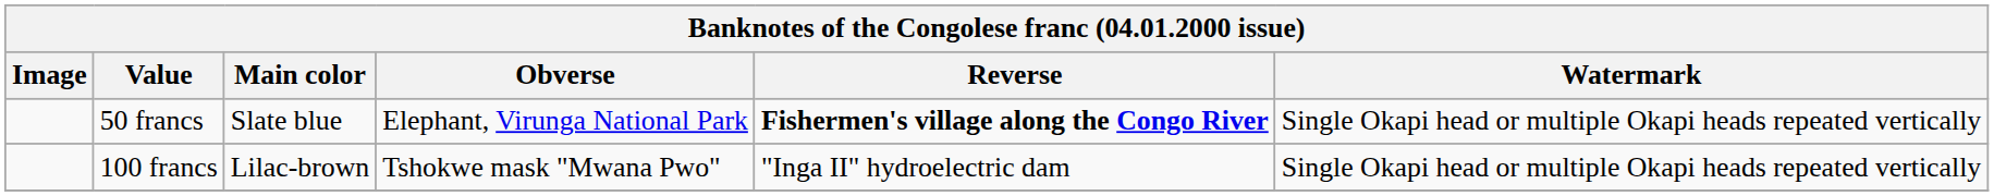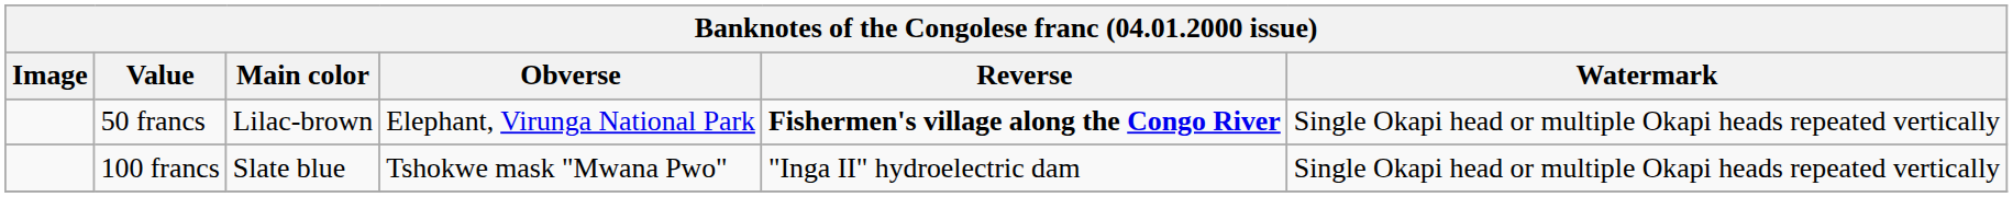50 francs | Main color: Slate blue -> Lilac-brown
100 francs | Main color: Lilac-brown -> Slate blue
